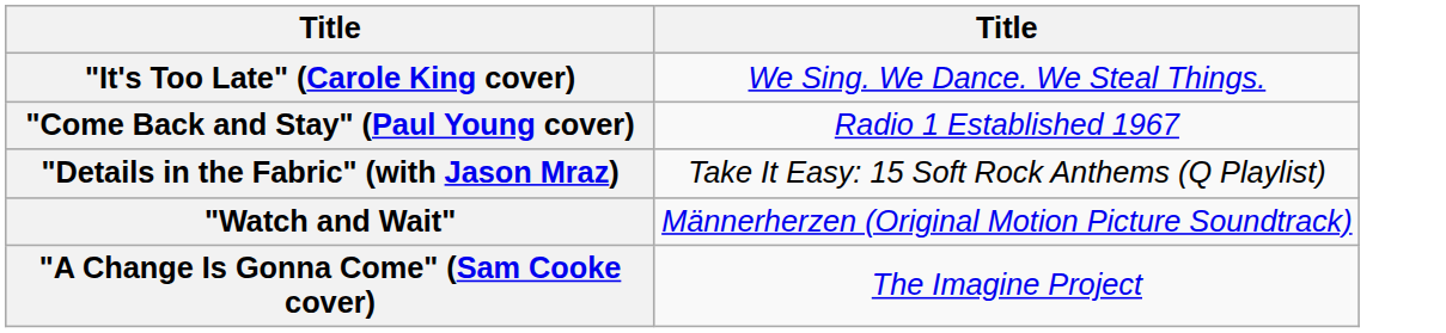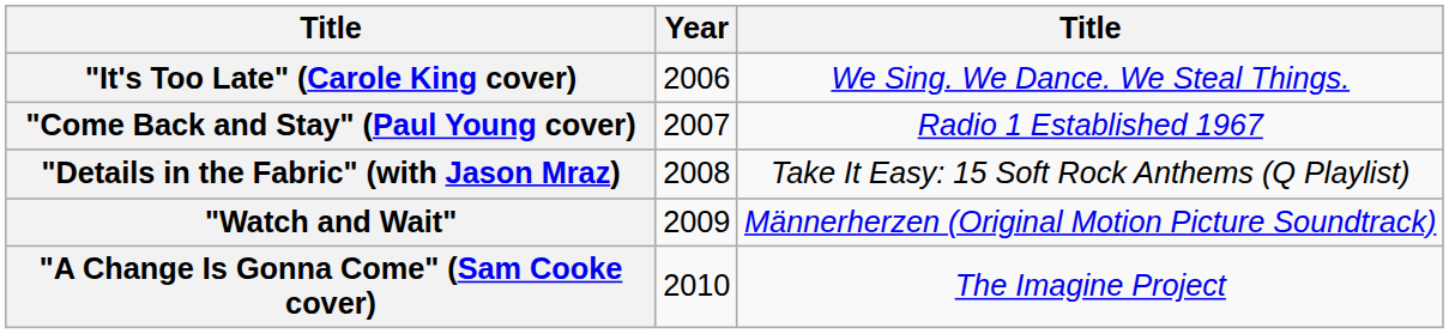+ column: Year | 2006 | 2007 | 2008 | 2009 | 2010
